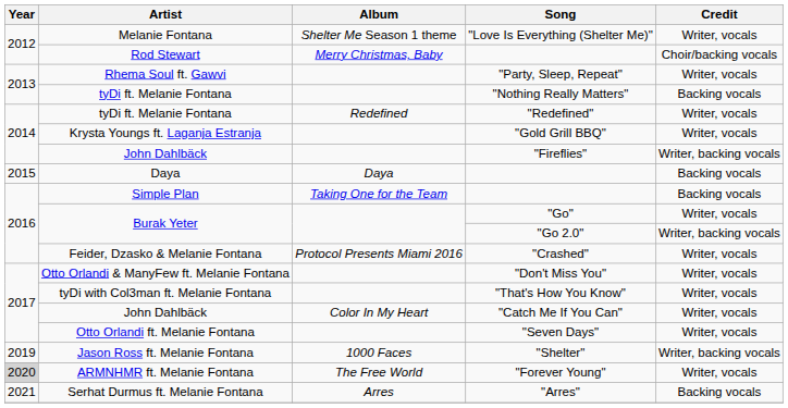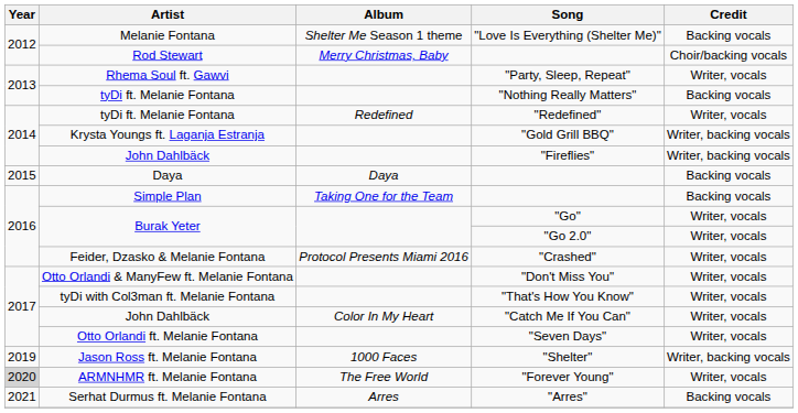"Love Is Everything (Shelter Me)" | Credit: Writer, vocals -> Backing vocals
"Gold Grill BBQ" | Credit: Writer, vocals -> Writer, backing vocals
"Go 2.0" | Credit: Writer, backing vocals -> Writer, vocals
